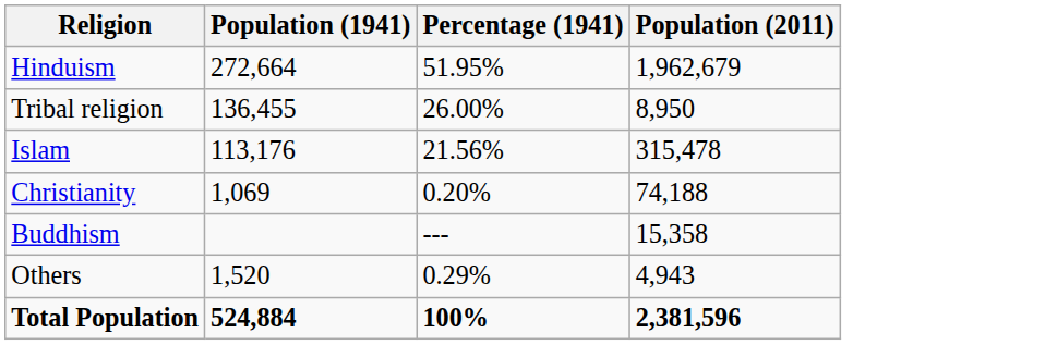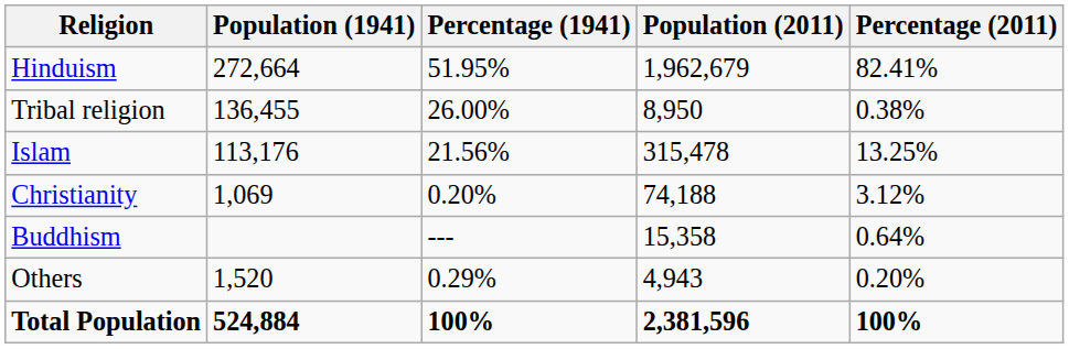+ column: Percentage (2011) | 82.41% | 0.38% | 13.25% | 3.12% | 0.64% | 0.20% | 100%
